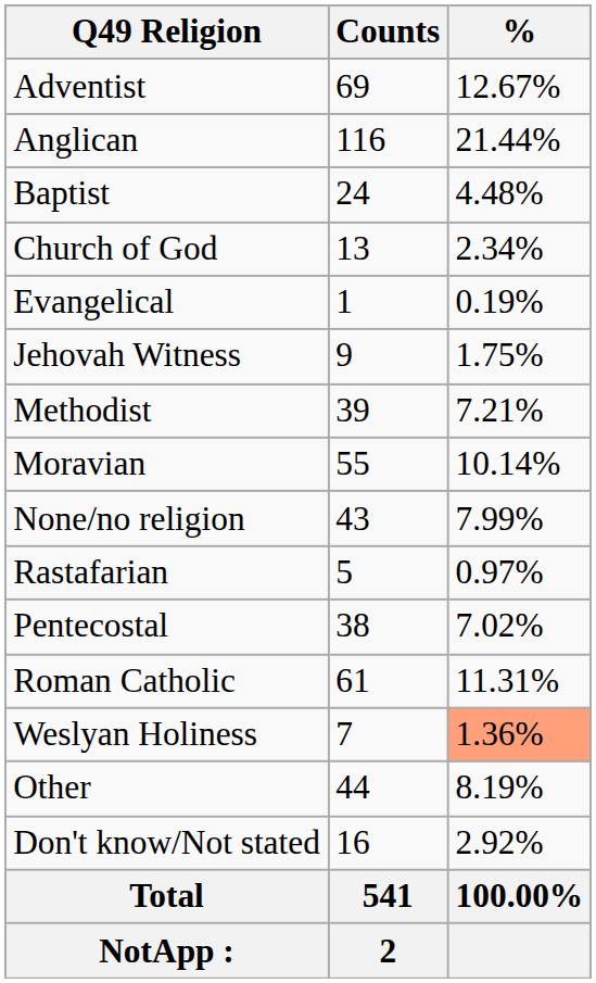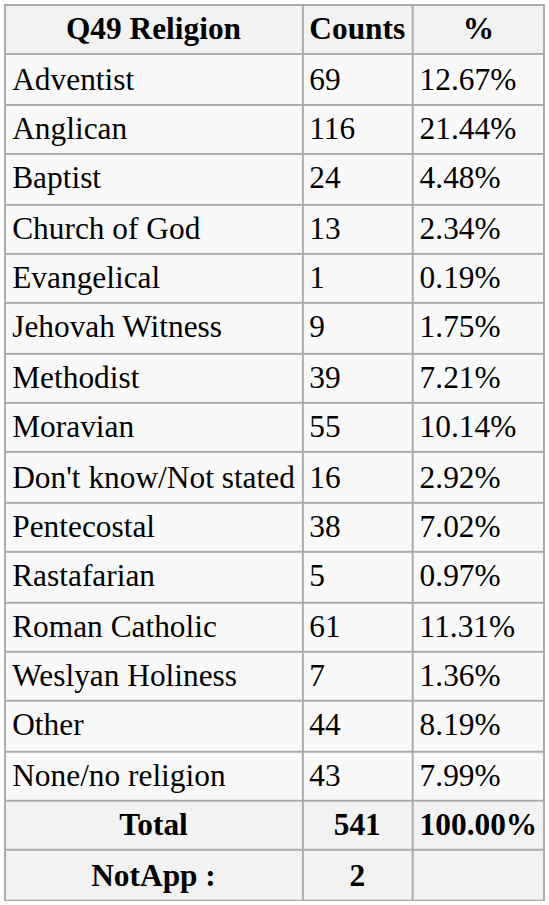rows swapped: None/no religion <-> Don't know/Not stated
rows swapped: Pentecostal <-> Rastafarian
Weslyan Holiness | %: lightsalmon background -> no background
